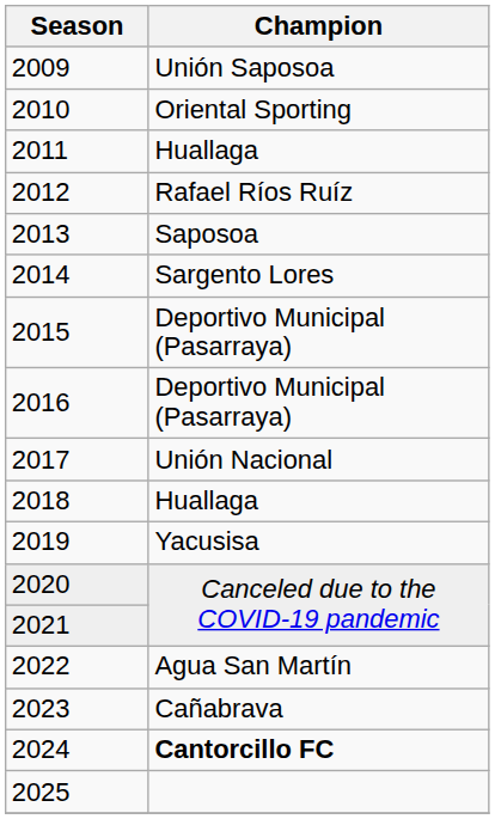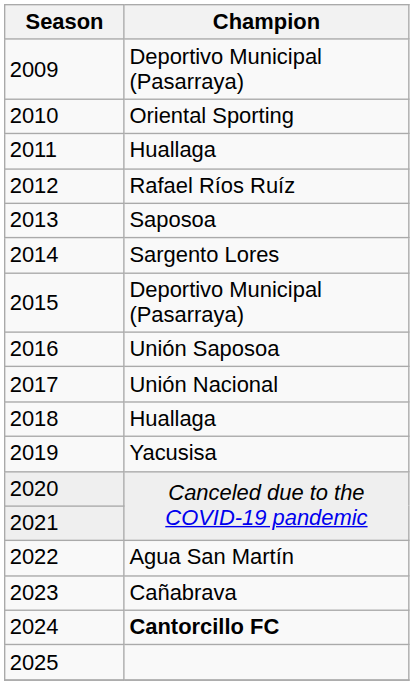2009 | Champion: Unión Saposoa -> Deportivo Municipal (Pasarraya)
2016 | Champion: Deportivo Municipal (Pasarraya) -> Unión Saposoa
